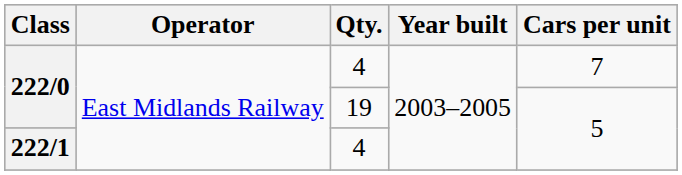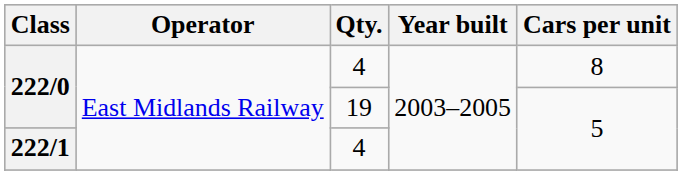222/0 / 4 | Cars per unit: 7 -> 8
